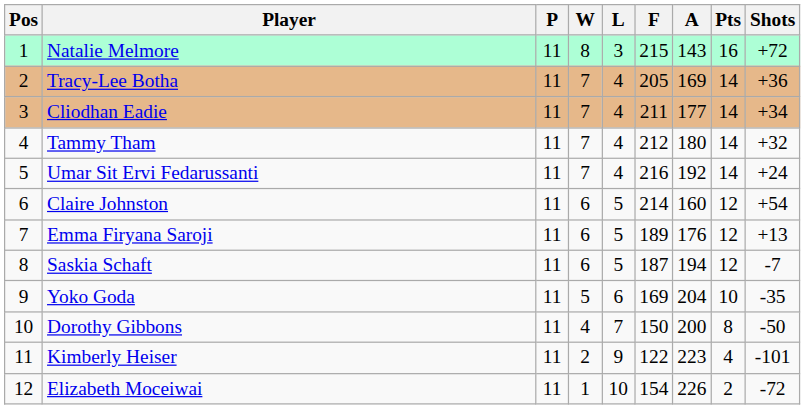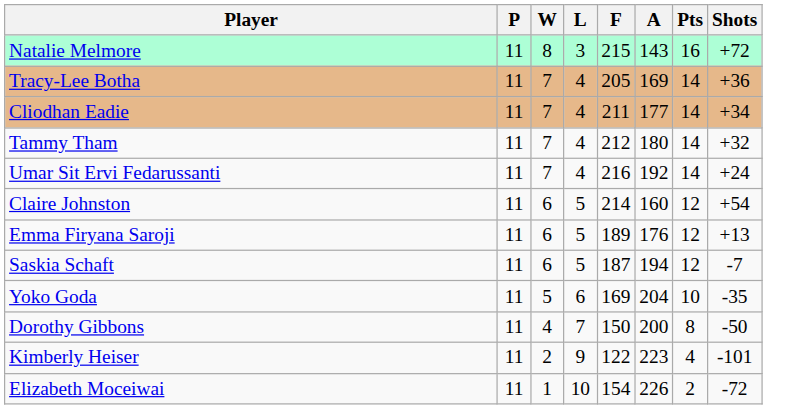- column: Pos | 1 | 2 | 3 | 4 | 5 | 6 | 7 | 8 | 9 | 10 | 11 | 12
